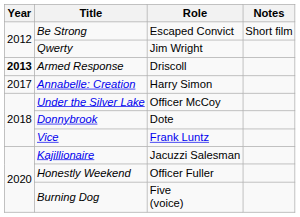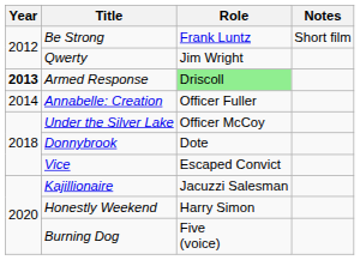Be Strong | Role: Escaped Convict -> Frank Luntz
Armed Response | Role: no background -> lightgreen background
Annabelle: Creation | Year: 2017 -> 2014
Annabelle: Creation | Role: Harry Simon -> Officer Fuller
Vice | Role: Frank Luntz -> Escaped Convict
Honestly Weekend | Role: Officer Fuller -> Harry Simon
